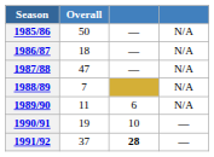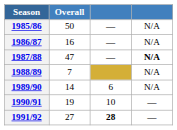1986/87 | Overall: 18 -> 16
1987/88 | column 4: normal -> bold
1989/90 | Overall: 11 -> 14
1991/92 | Overall: 37 -> 27
